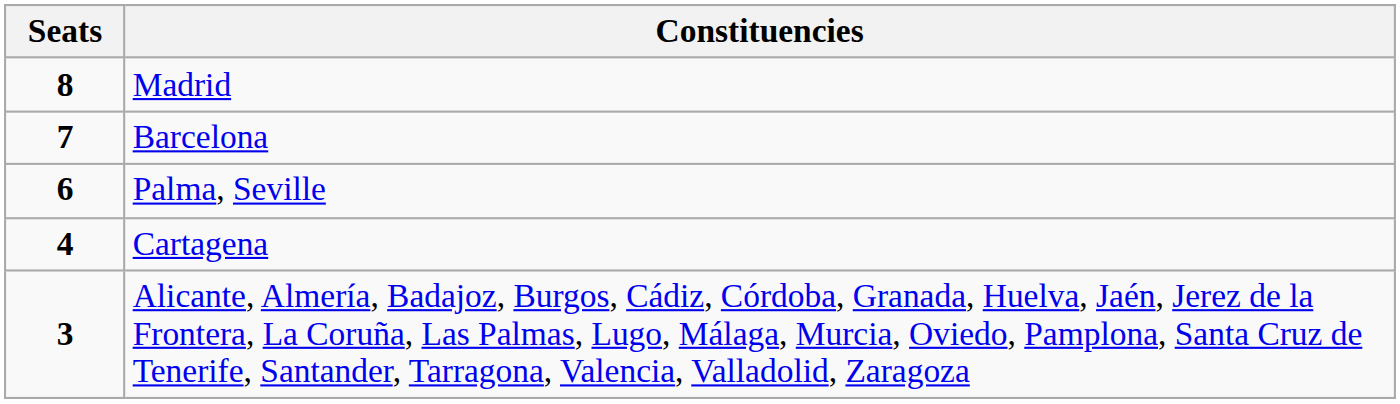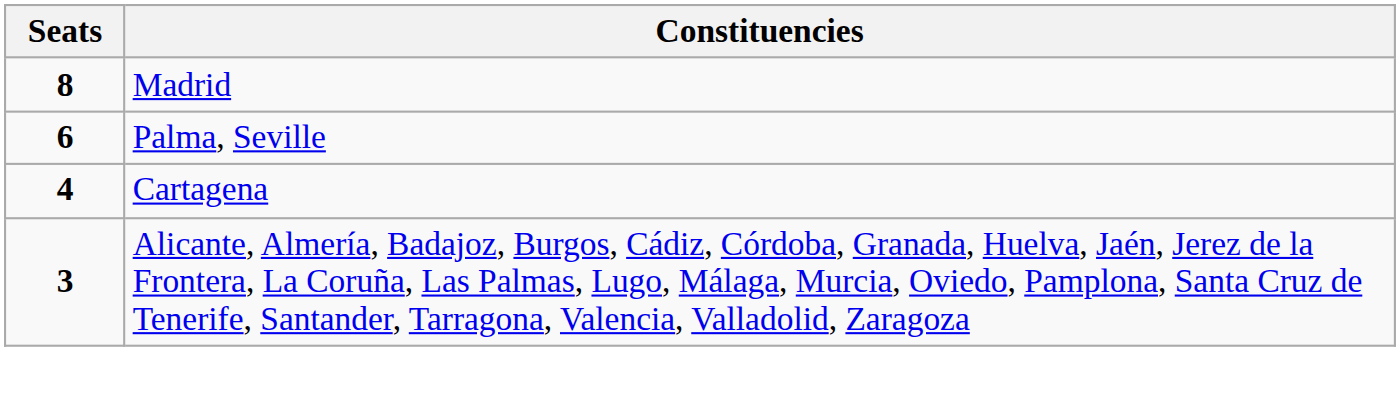- row: 7 | Barcelona
